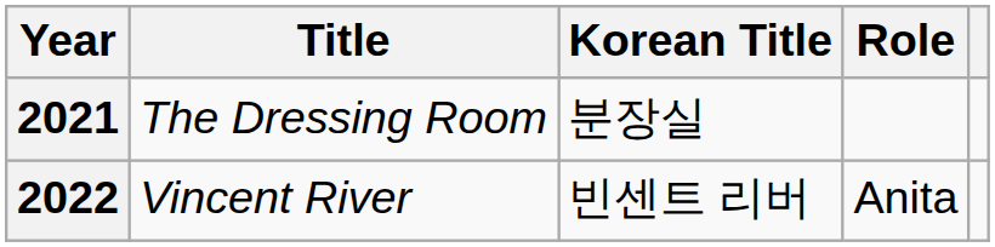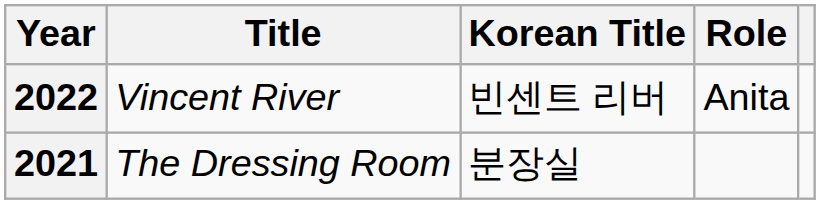rows swapped: 2021 <-> 2022
